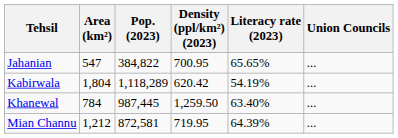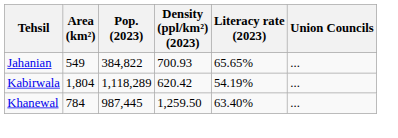Jahanian | Area (km²): 547 -> 549
Jahanian | Density (ppl/km²) (2023): 700.95 -> 700.93
- row: Mian Channu | 1,212 | 872,581 | 719.95 | 64.39% | ...
